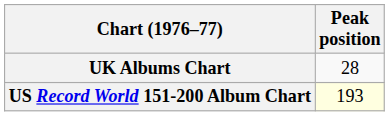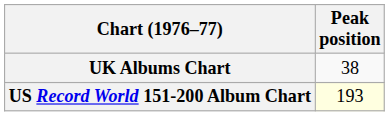UK Albums Chart | Peak position: 28 -> 38
